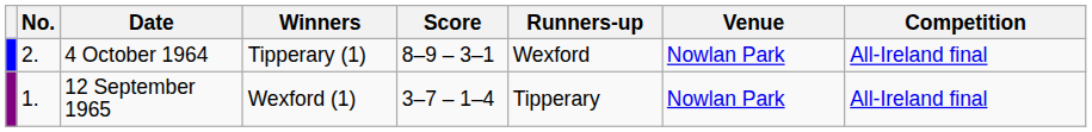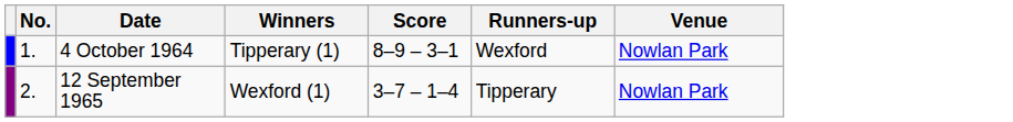- column: Competition | All-Ireland final | All-Ireland final
4 October 1964 | No.: 2. -> 1.
12 September 1965 | No.: 1. -> 2.
